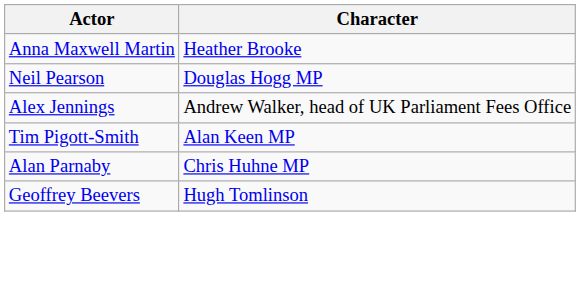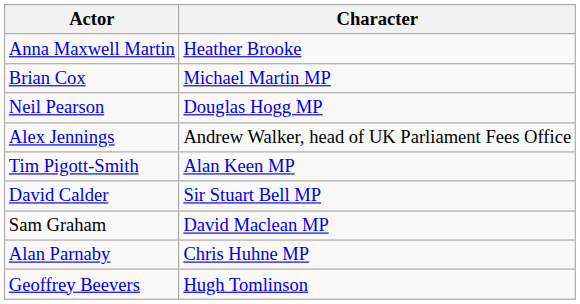+ row: Brian Cox | Michael Martin MP
+ row: David Calder | Sir Stuart Bell MP
+ row: Sam Graham | David Maclean MP
